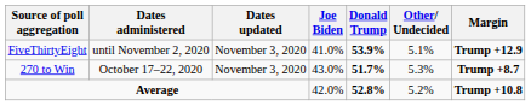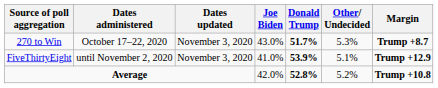rows swapped: 270 to Win <-> FiveThirtyEight
